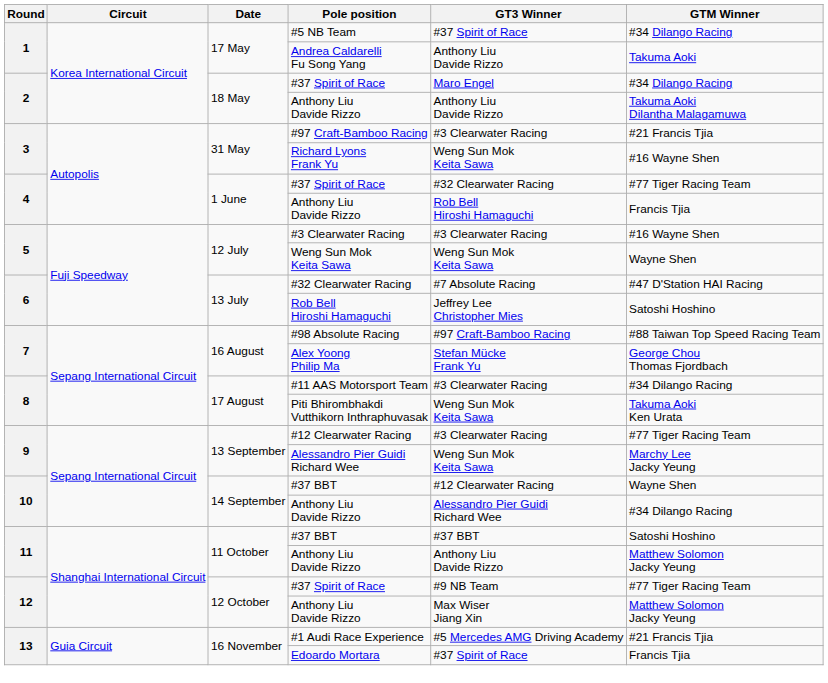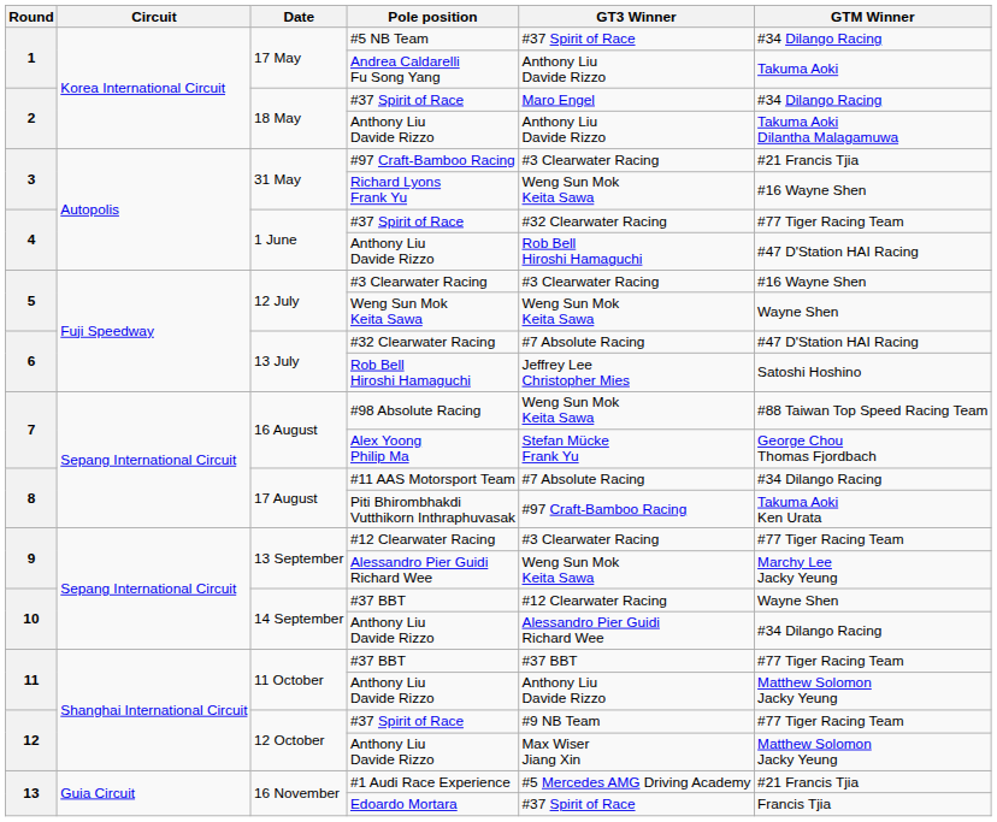4 / Anthony Liu Davide Rizzo | GTM Winner: Francis Tjia -> #47 D'Station HAI Racing
#98 Absolute Racing | GT3 Winner: #97 Craft-Bamboo Racing -> Weng Sun Mok Keita Sawa
#11 AAS Motorsport Team | GT3 Winner: #3 Clearwater Racing -> #7 Absolute Racing
Piti Bhirombhakdi Vutthikorn Inthraphuvasak | GT3 Winner: Weng Sun Mok Keita Sawa -> #97 Craft-Bamboo Racing
11 / #37 BBT | GTM Winner: Satoshi Hoshino -> #77 Tiger Racing Team
